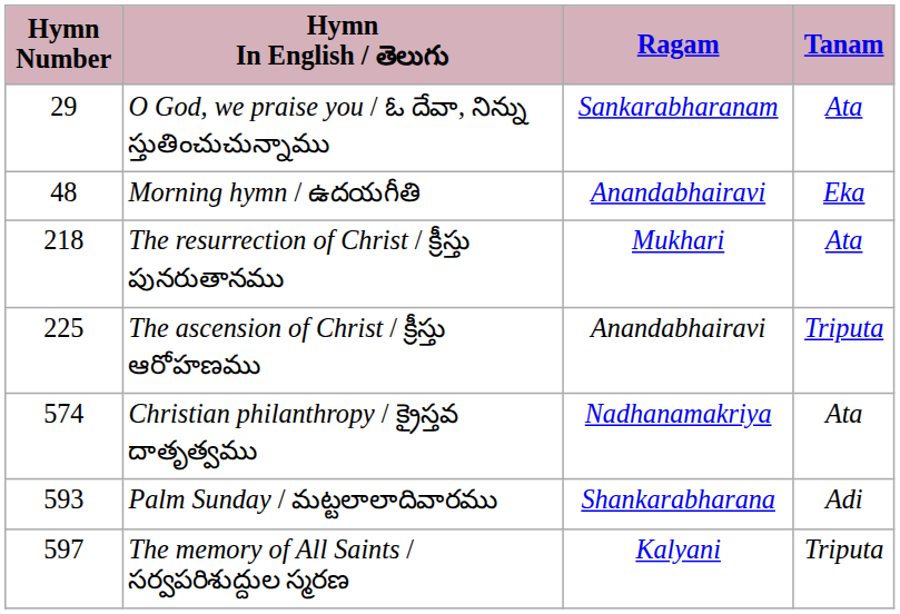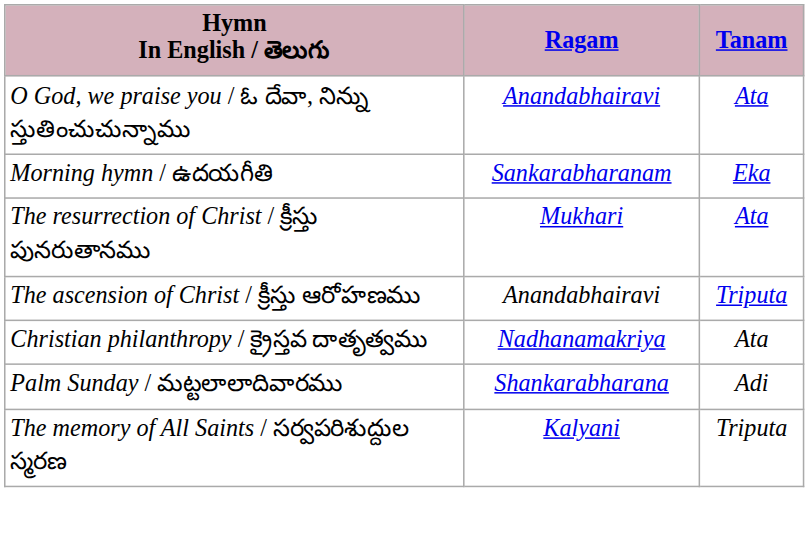- column: Hymn Number | 29 | 48 | 218 | 225 | 574 | 593 | 597
O God, we praise you / ఓ దేవా, నిన్ను స్తుతించుచున్నాము | Ragam: Sankarabharanam -> Anandabhairavi
Morning hymn / ఉదయగీతి | Ragam: Anandabhairavi -> Sankarabharanam
